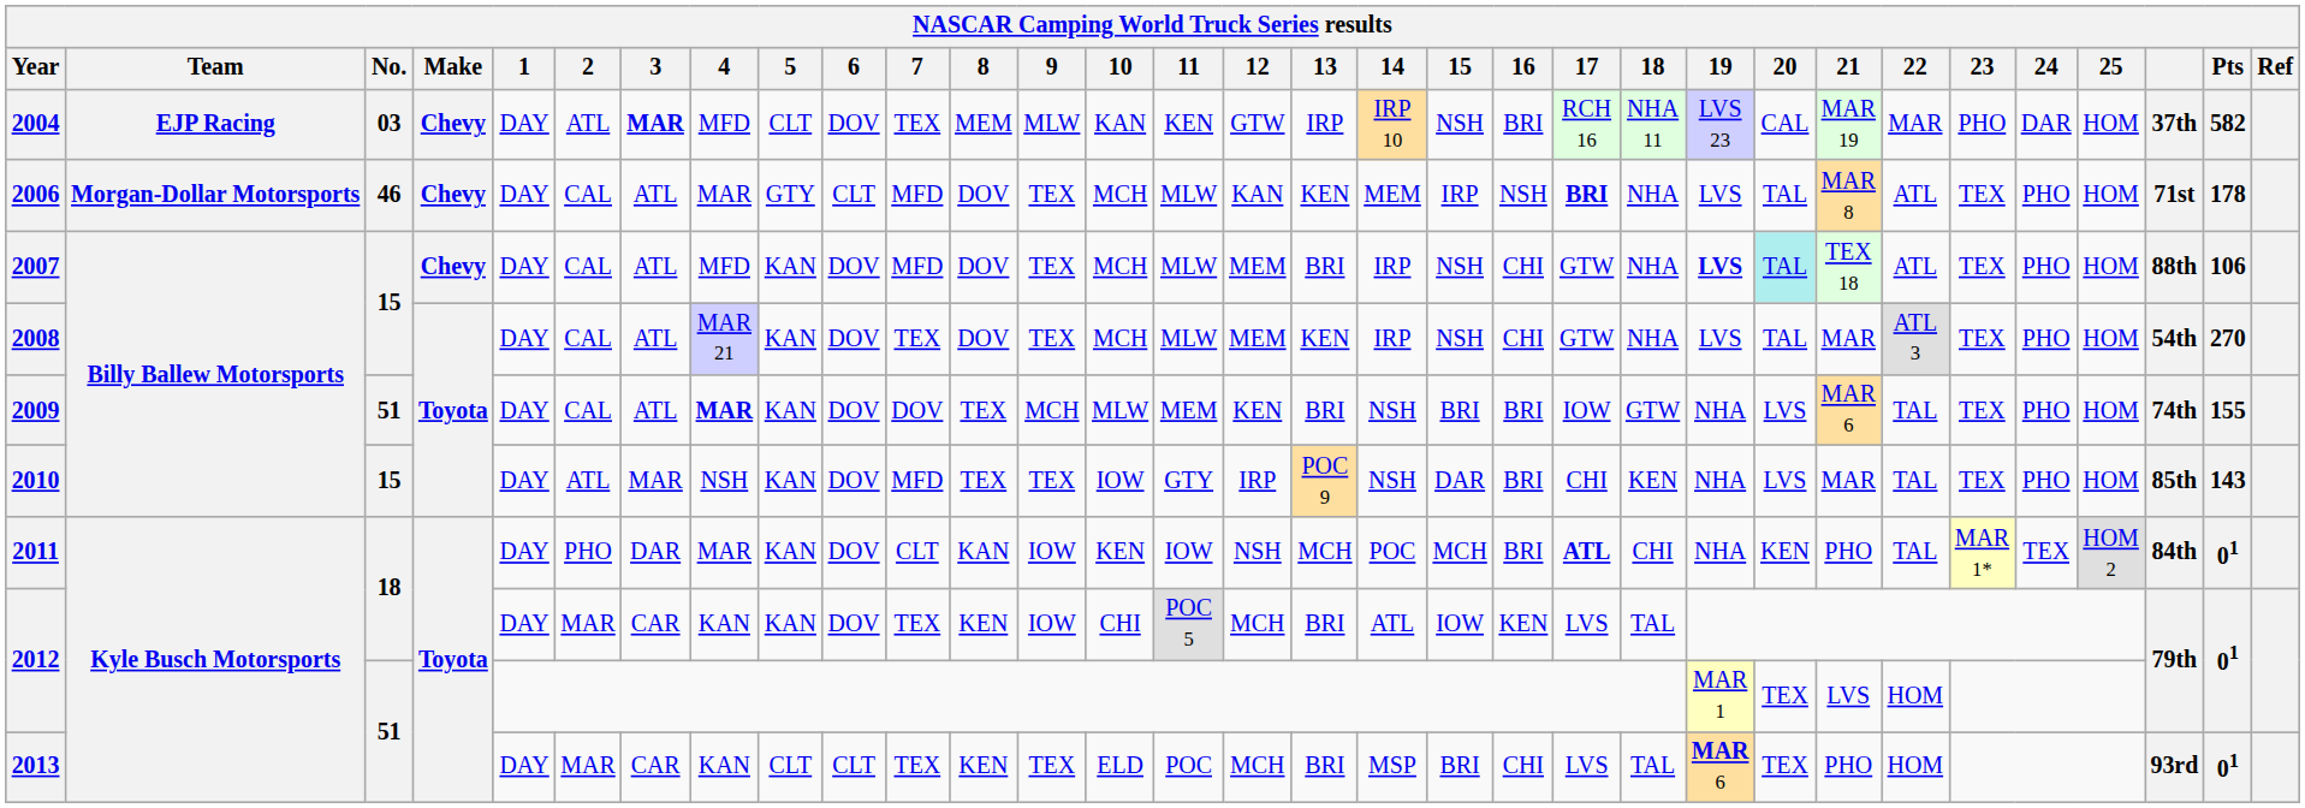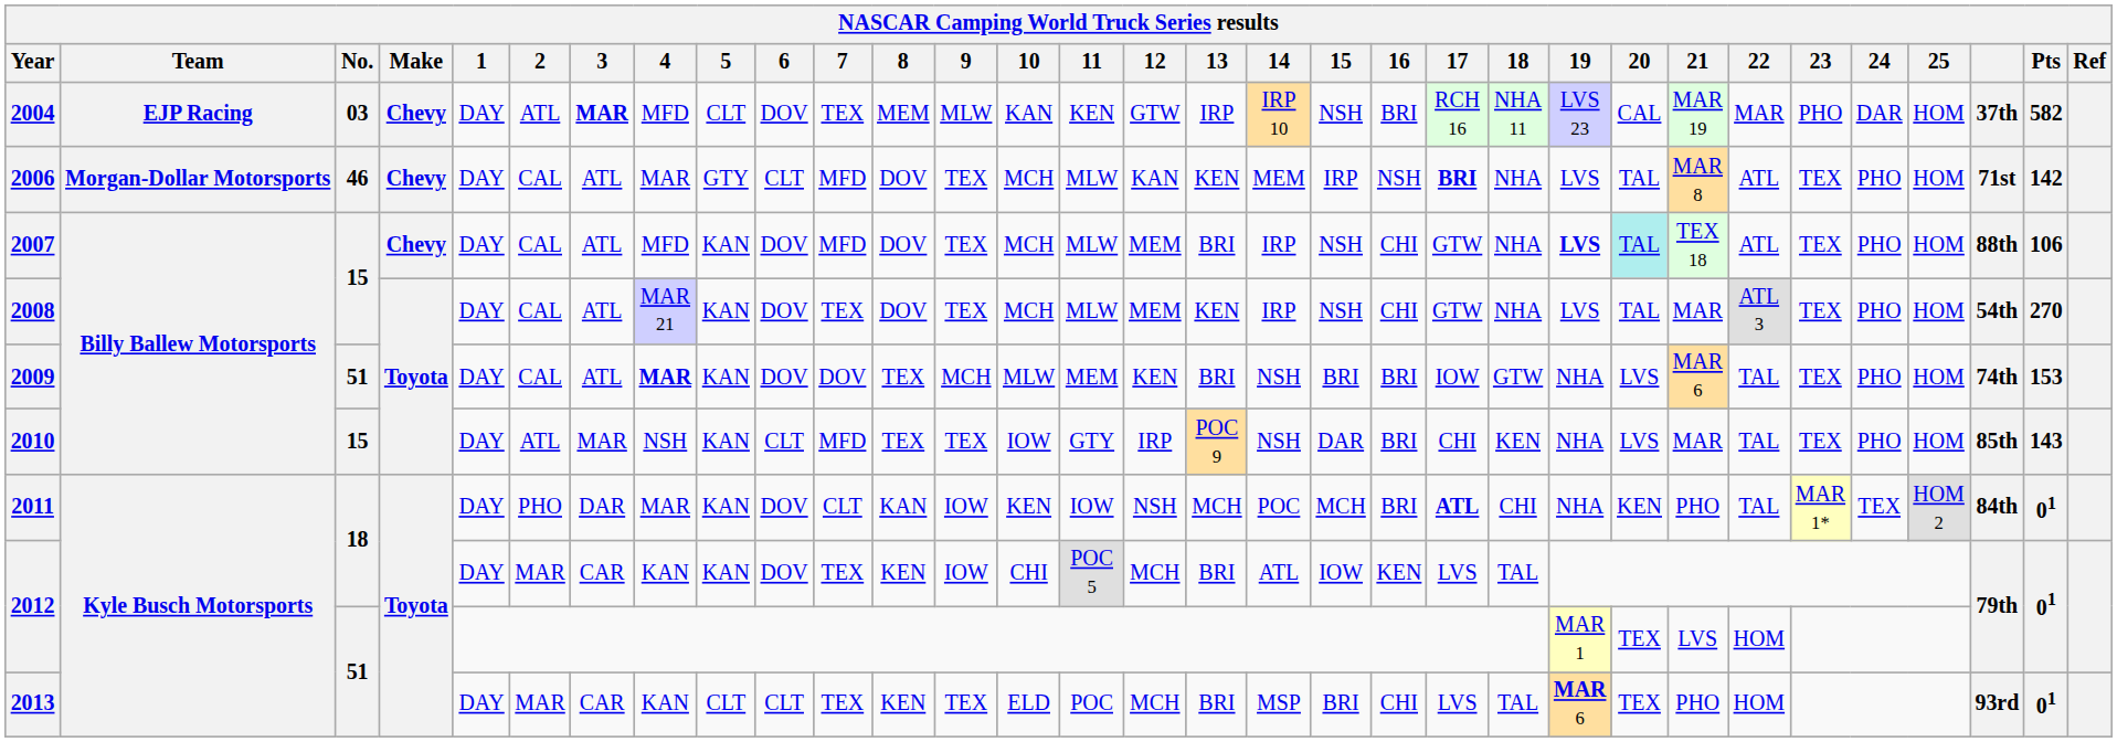2006 | Pts: 178 -> 142
2009 | Pts: 155 -> 153
2010 | 6: DOV -> CLT
